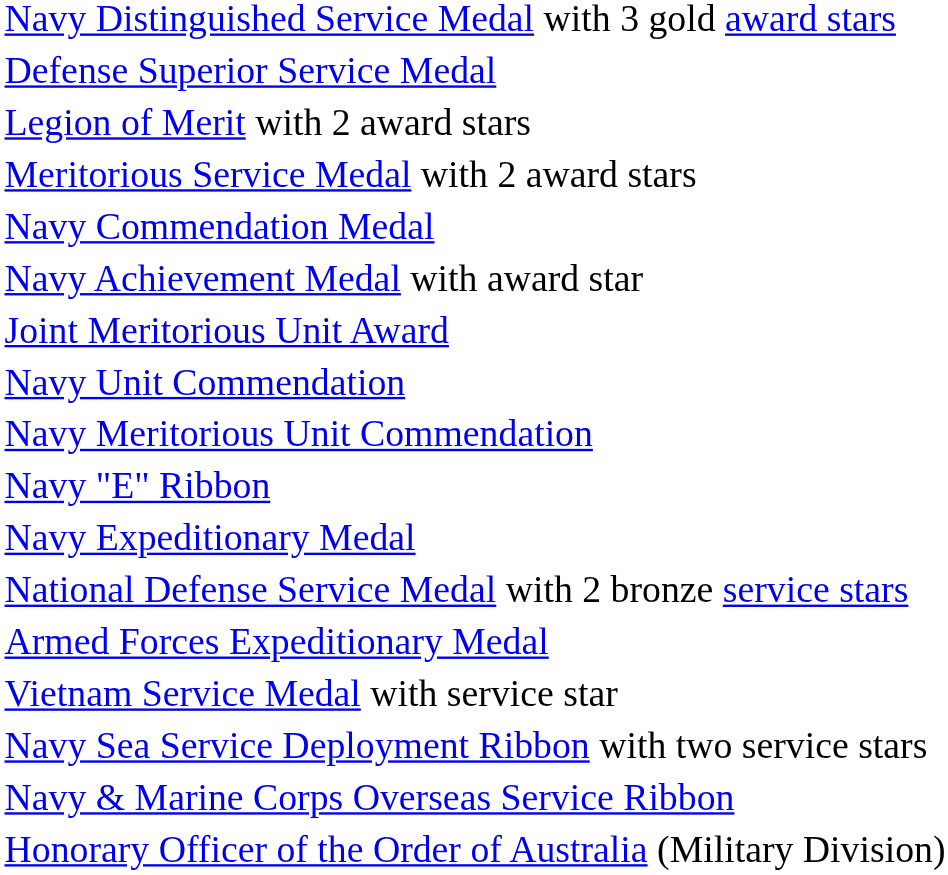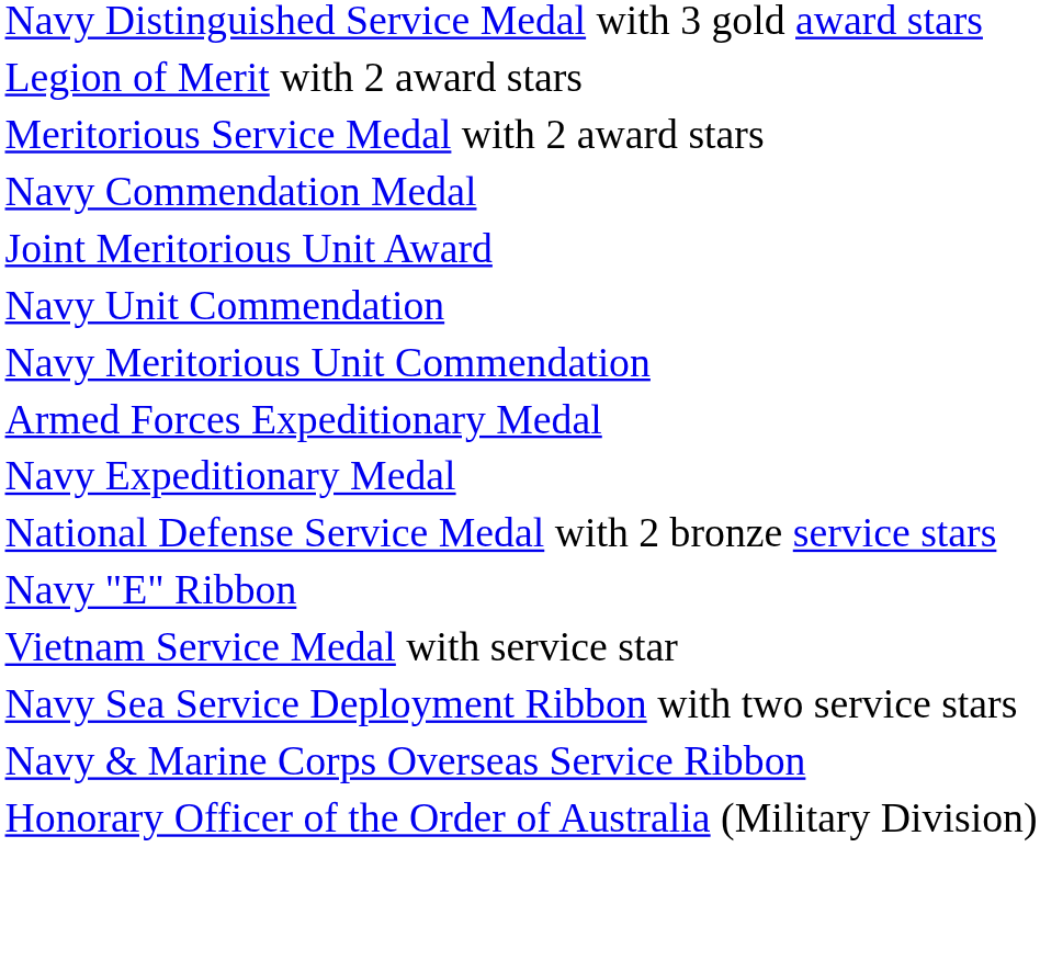- row: Defense Superior Service Medal
- row: Navy Achievement Medal with award star
rows swapped: Navy "E" Ribbon <-> Armed Forces Expeditionary Medal
